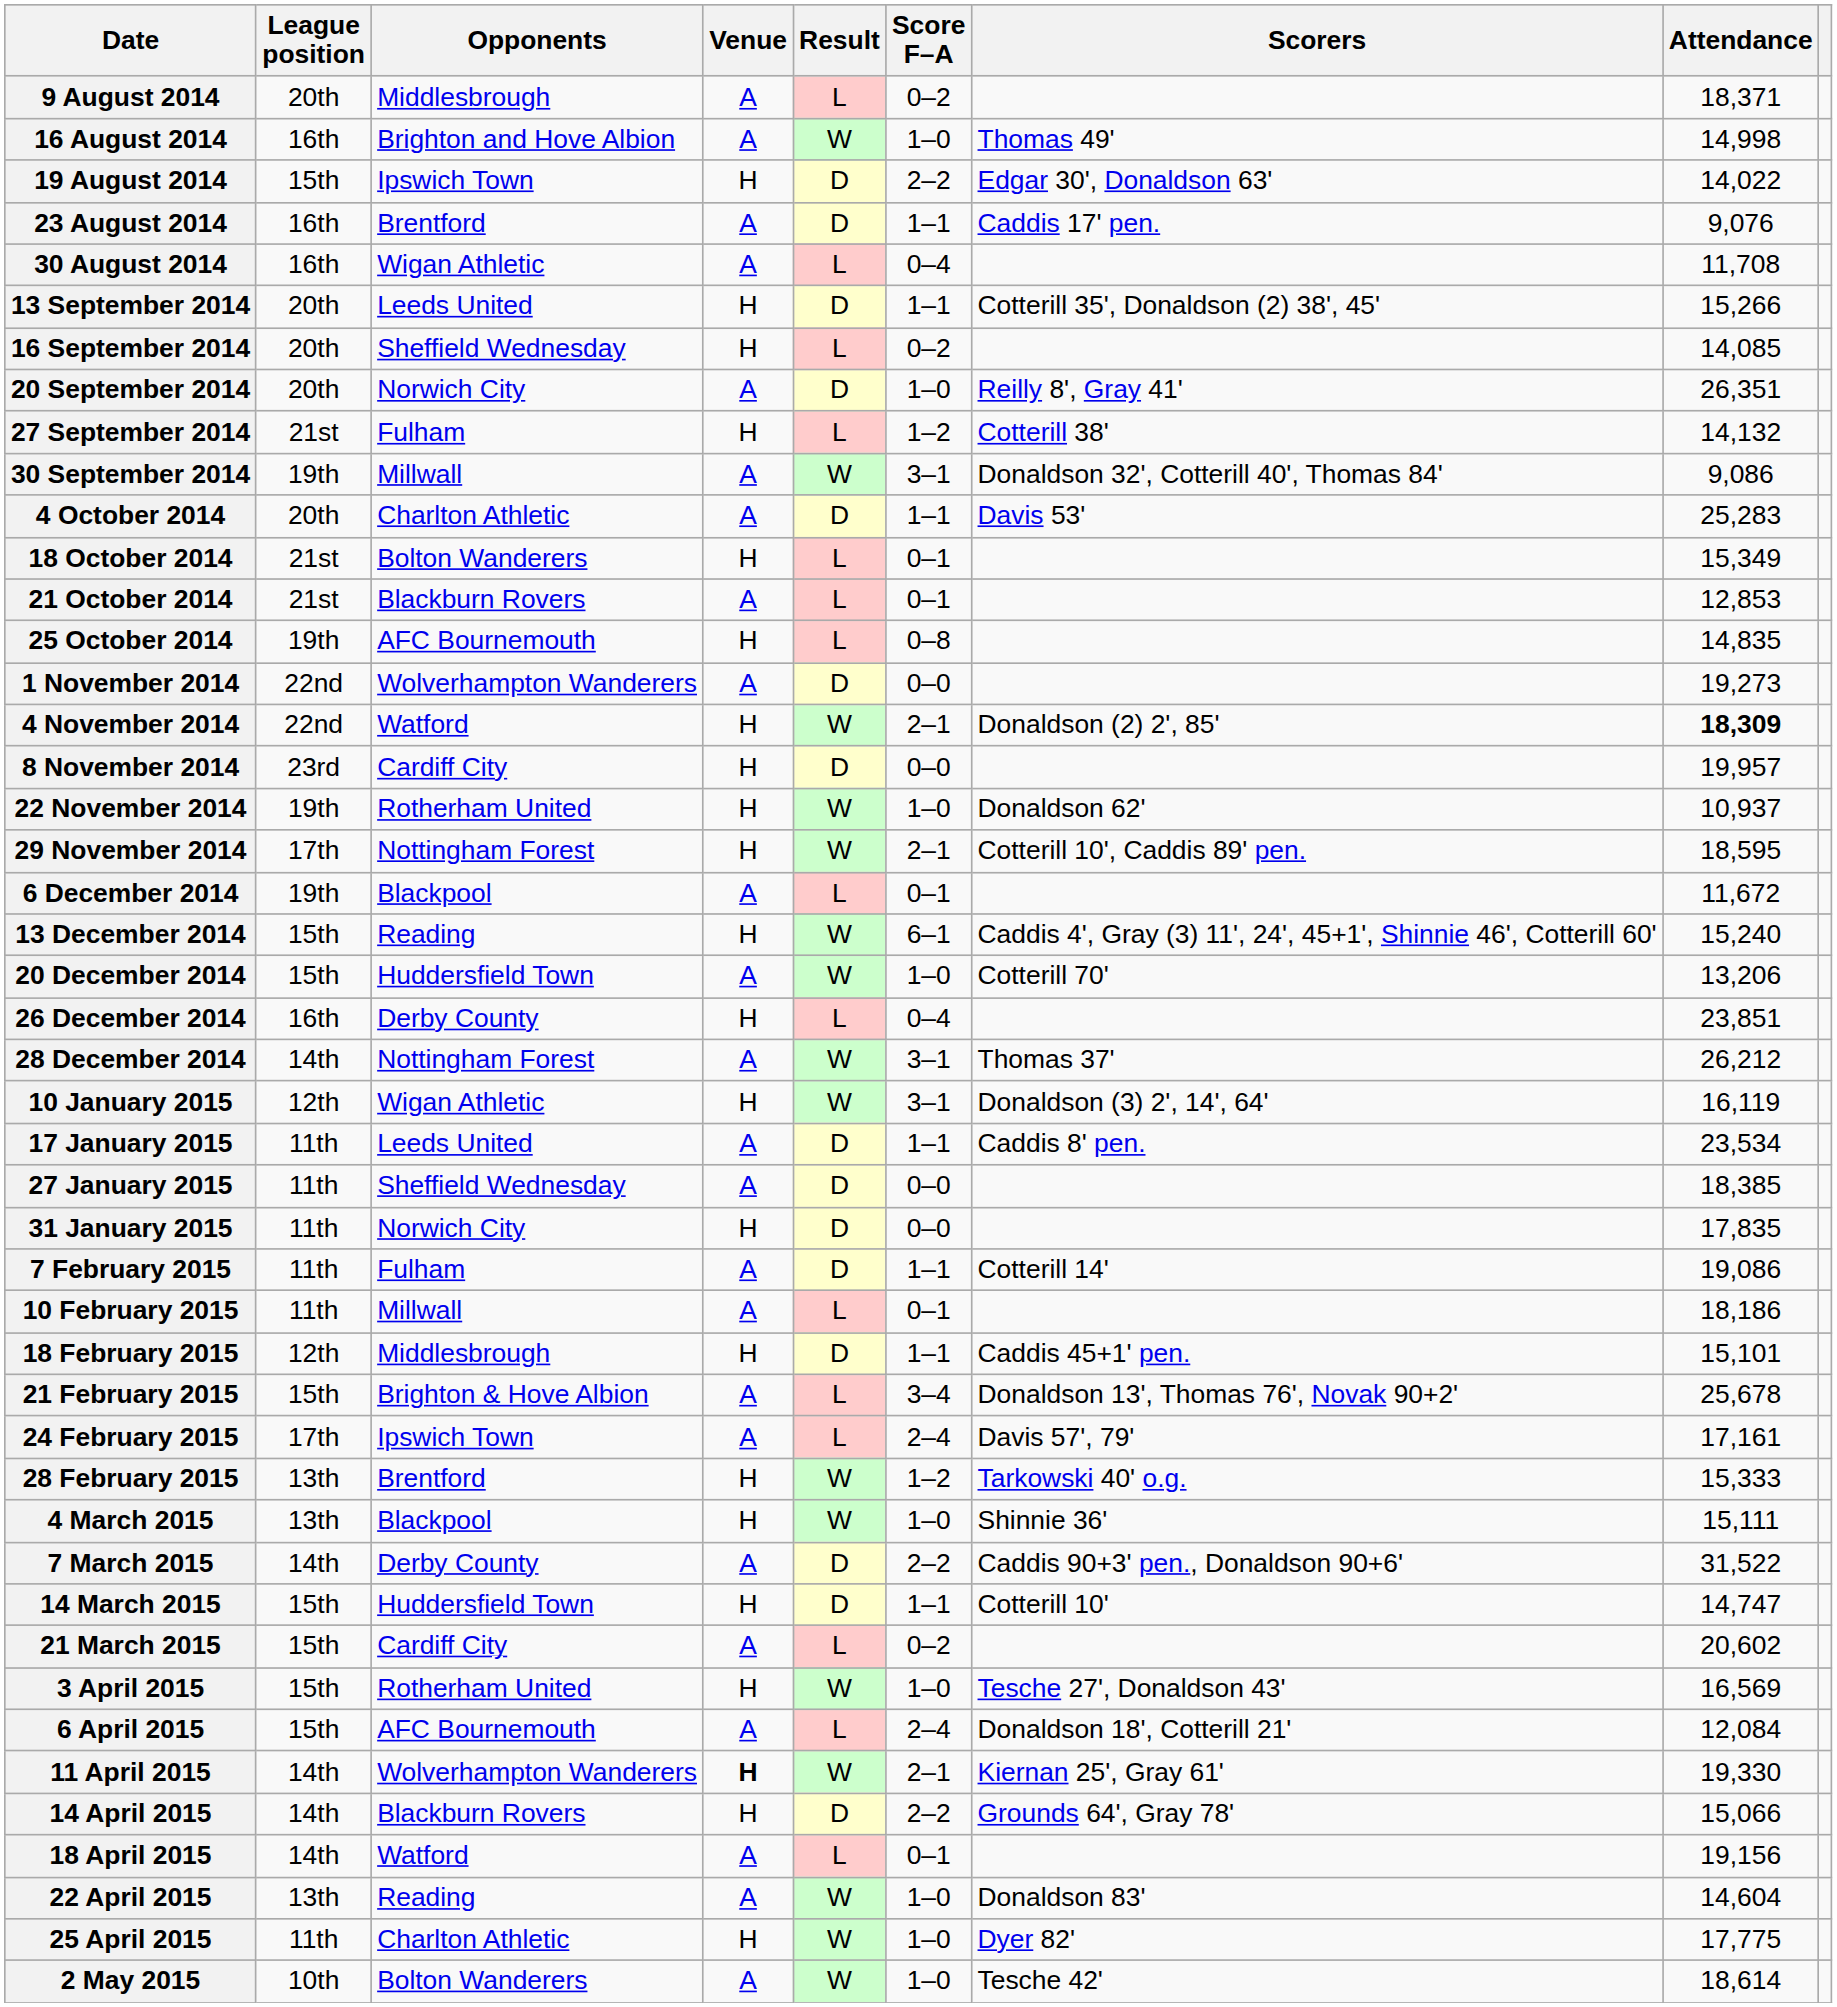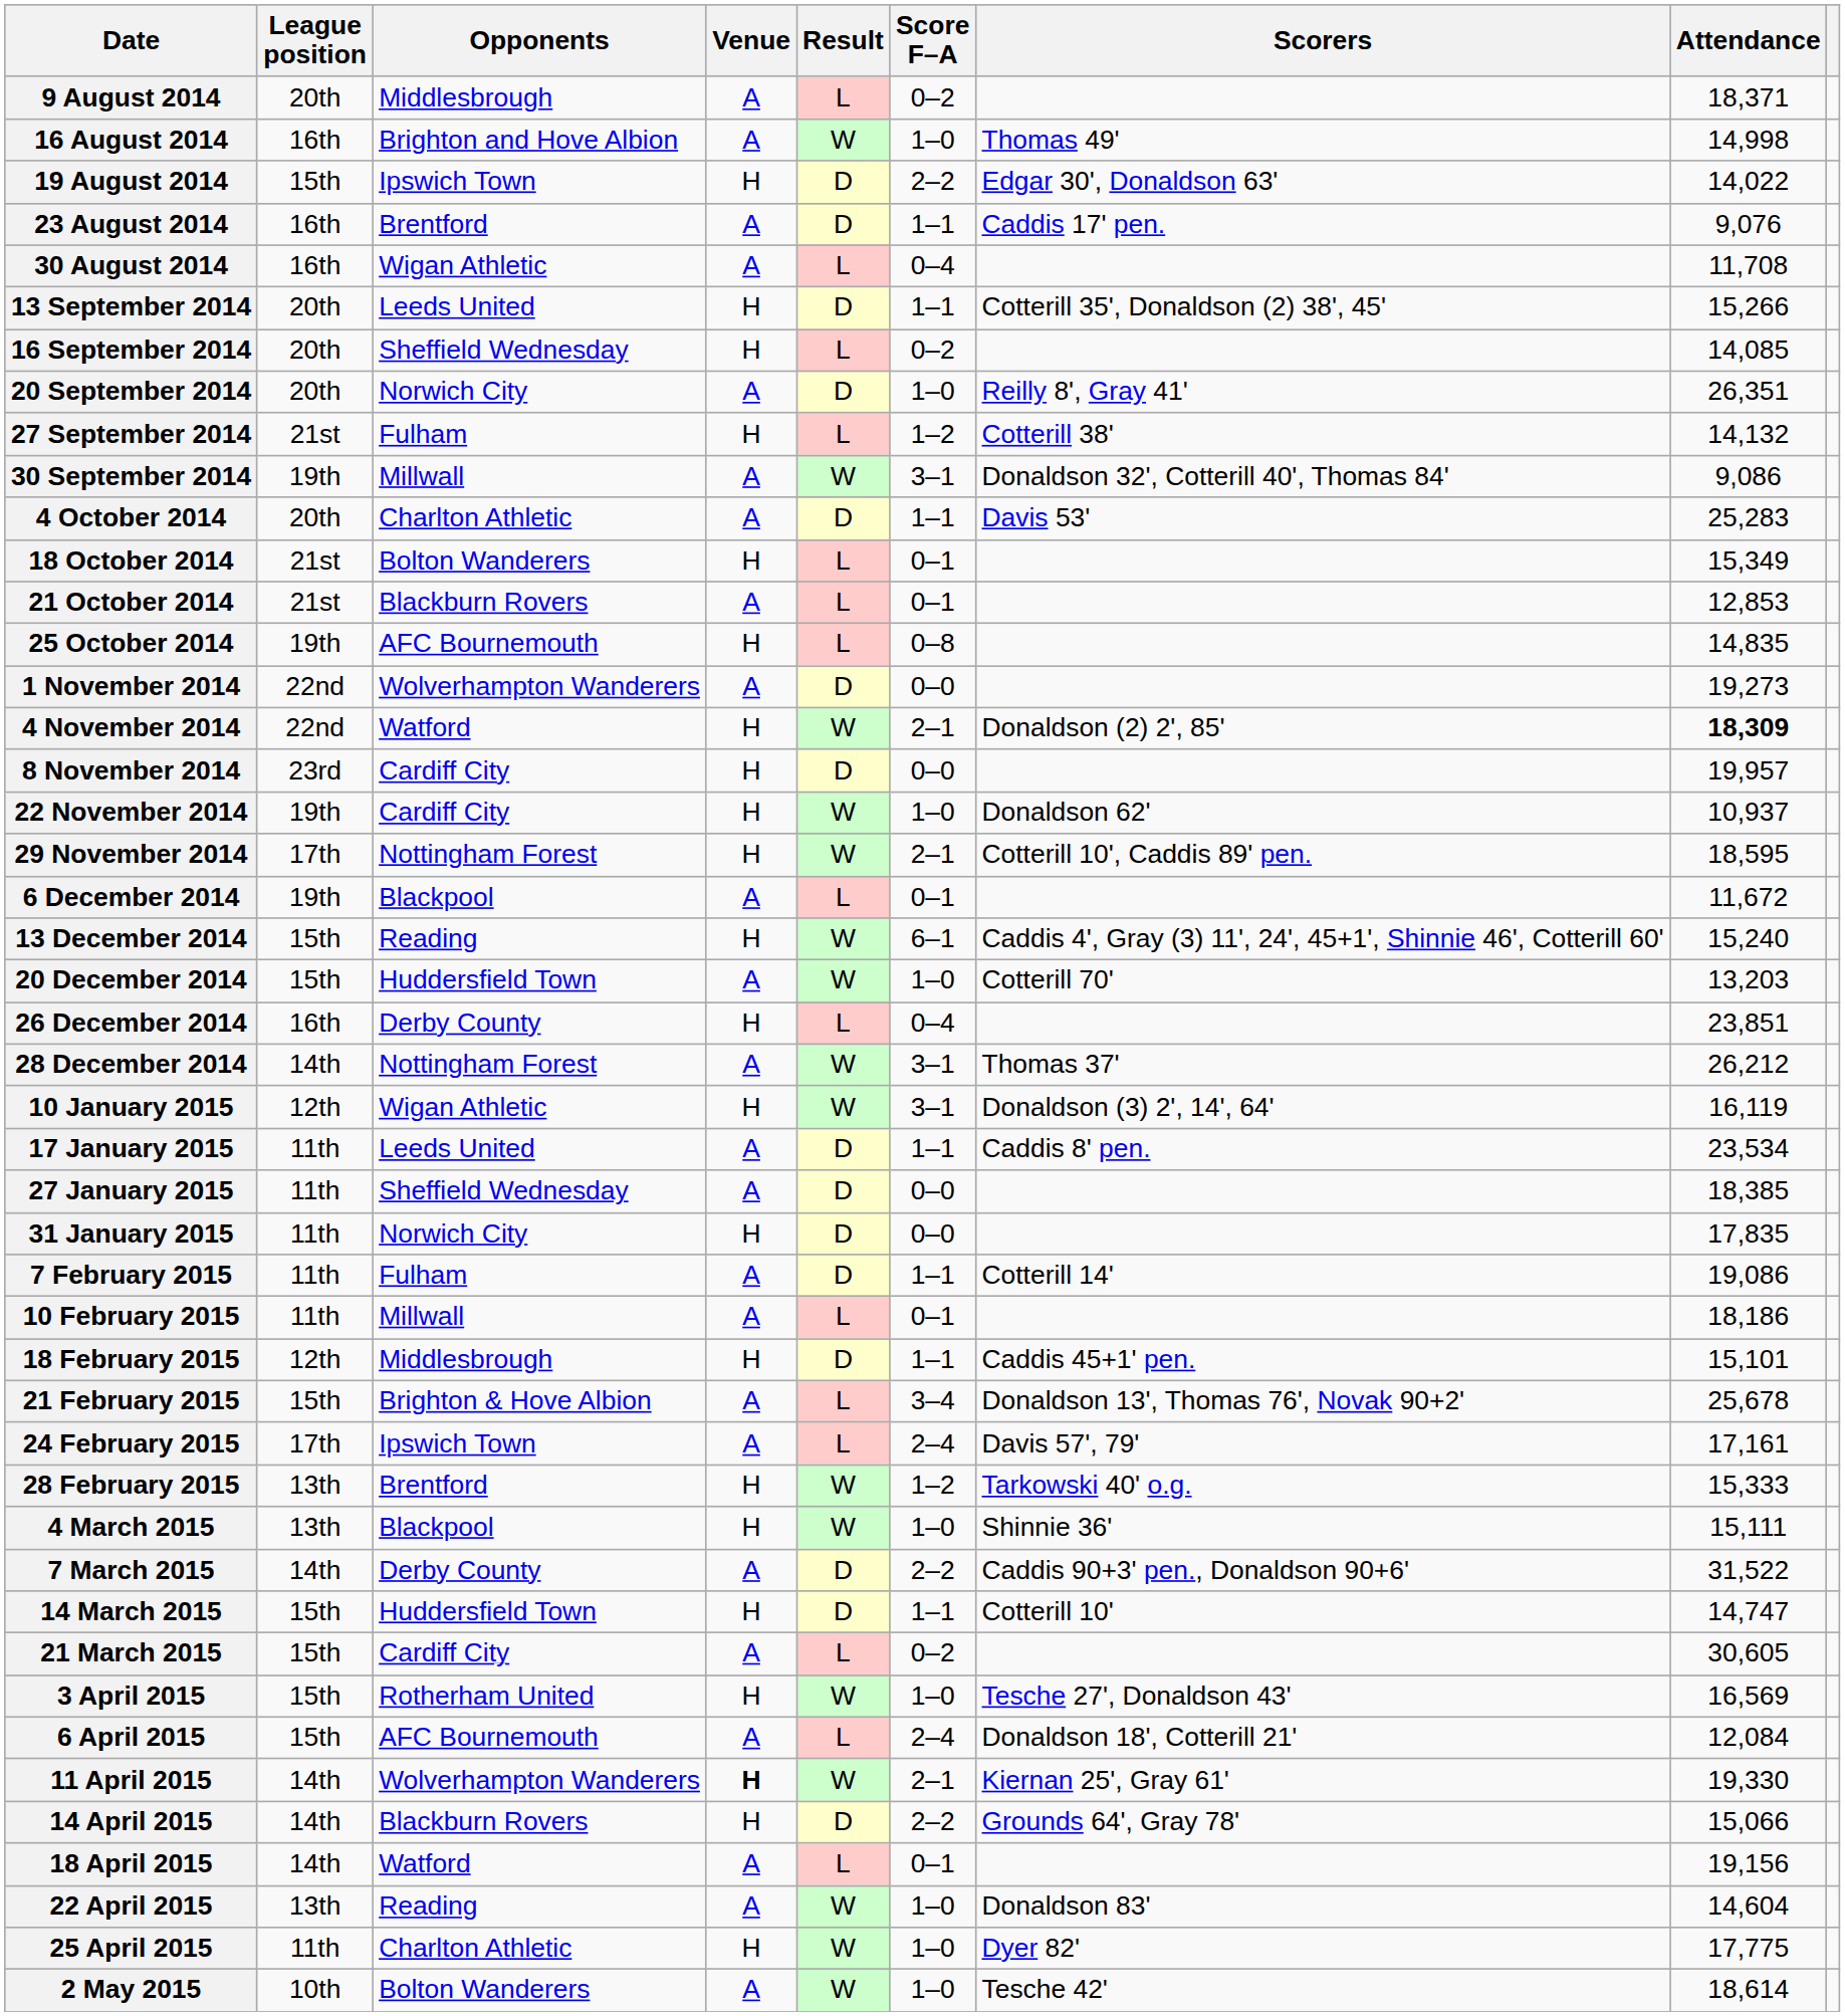22 November 2014 | Opponents: Rotherham United -> Cardiff City
20 December 2014 | Attendance: 13,206 -> 13,203
21 March 2015 | Attendance: 20,602 -> 30,605
